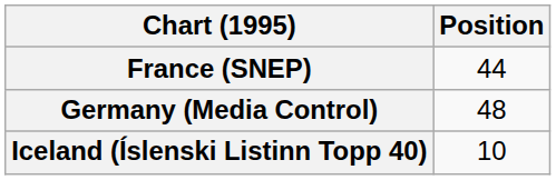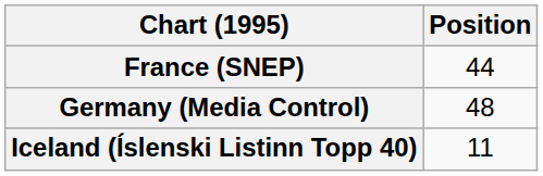Iceland (Íslenski Listinn Topp 40) | Position: 10 -> 11
